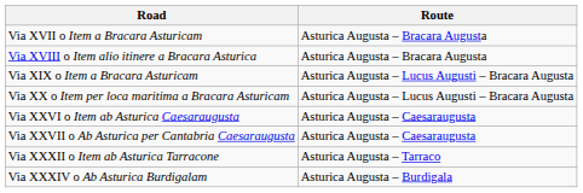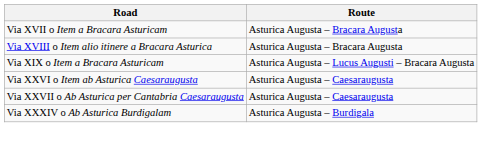- row: Via XX o Item per loca maritima a Bracara Asturicam | Asturica Augusta – Lucus Augusti – Bracara Augusta
- row: Via XXXII o Item ab Asturica Tarracone | Asturica Augusta – Tarraco
